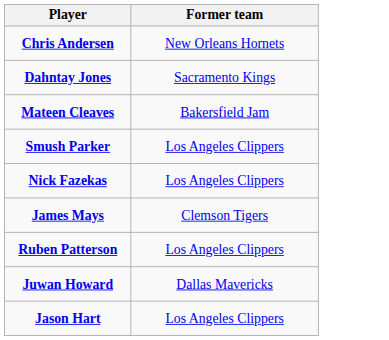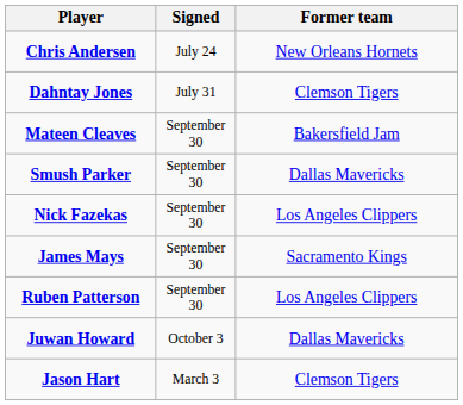+ column: Signed | July 24 | July 31 | September 30 | September 30 | September 30 | September 30 | September 30 | October 3 | March 3
Dahntay Jones | Former team: Sacramento Kings -> Clemson Tigers
Smush Parker | Former team: Los Angeles Clippers -> Dallas Mavericks
James Mays | Former team: Clemson Tigers -> Sacramento Kings
Jason Hart | Former team: Los Angeles Clippers -> Clemson Tigers
